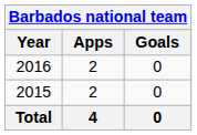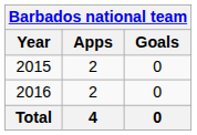rows swapped: 2015 <-> 2016
